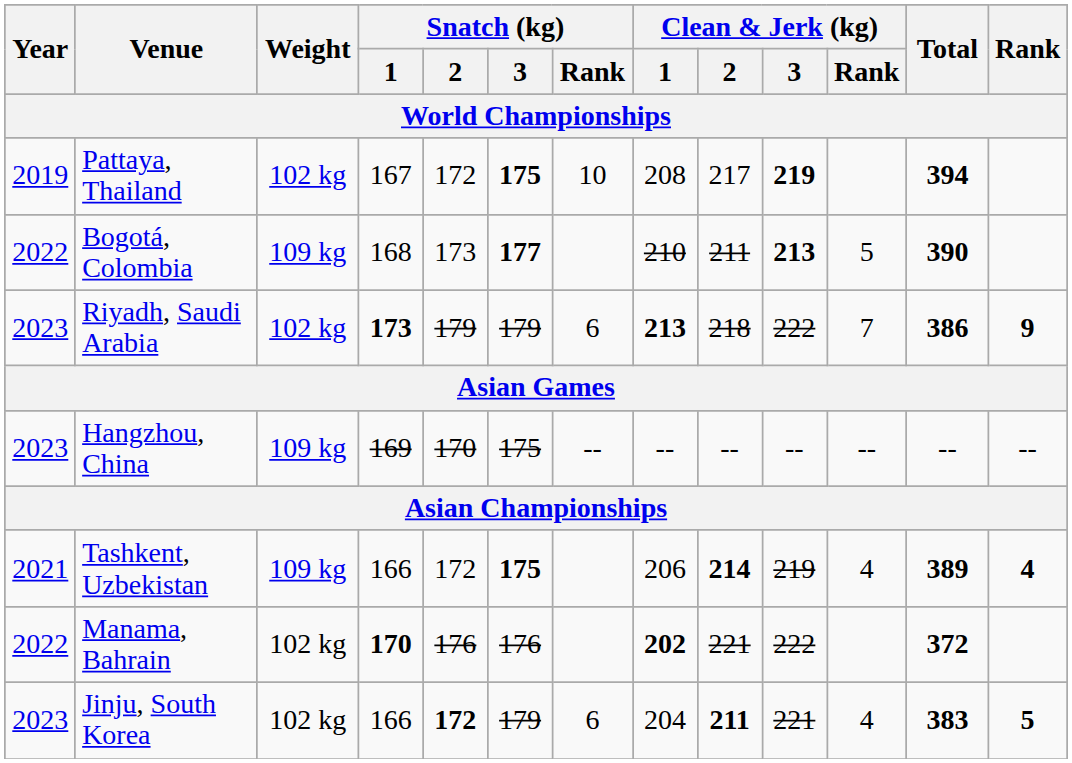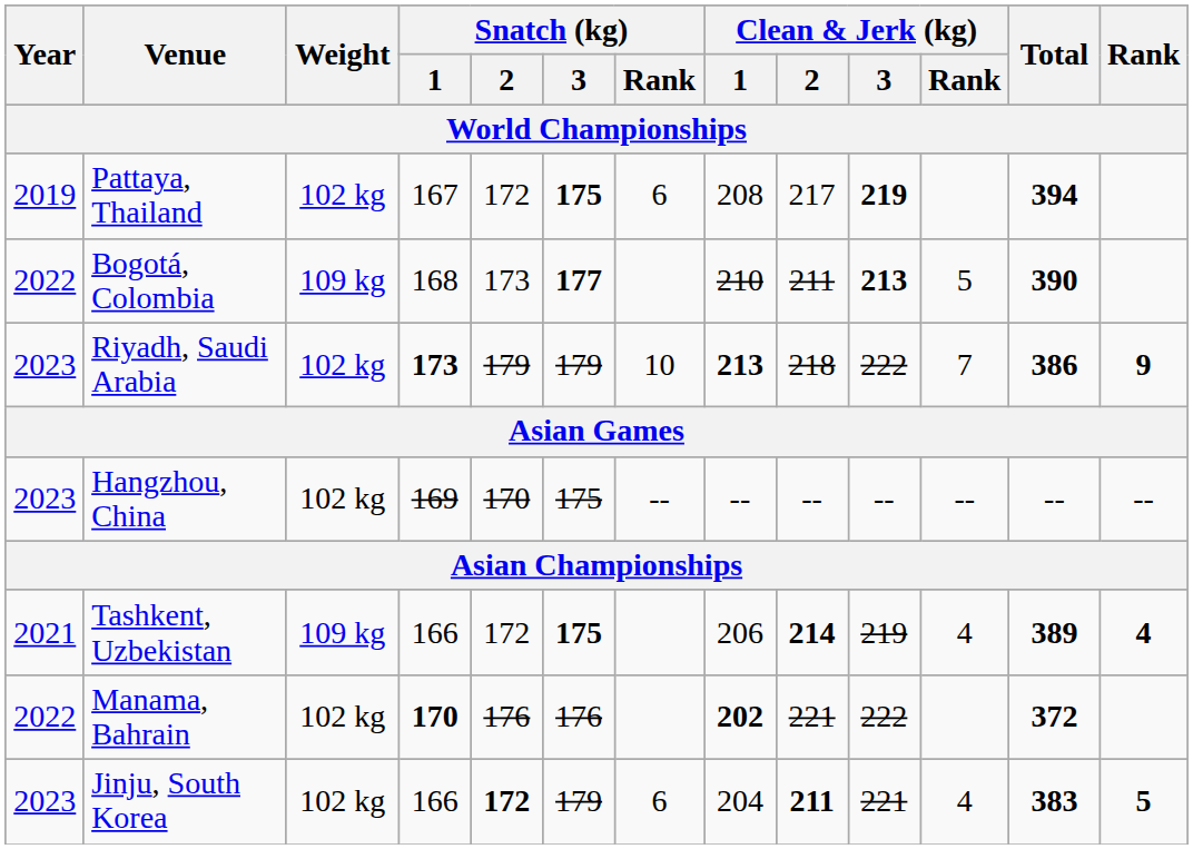Pattaya, Thailand | Snatch (kg) / Rank: 10 -> 6
Riyadh, Saudi Arabia | Snatch (kg) / Rank: 6 -> 10
Hangzhou, China | Weight: 109 kg -> 102 kg
